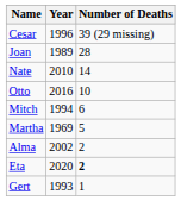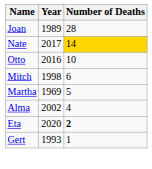- row: Cesar | 1996 | 39 (29 missing)
Nate | Year: 2010 -> 2017
Nate | Number of Deaths: no background -> gold background
Mitch | Year: 1994 -> 1998
Alma | Number of Deaths: 2 -> 4
